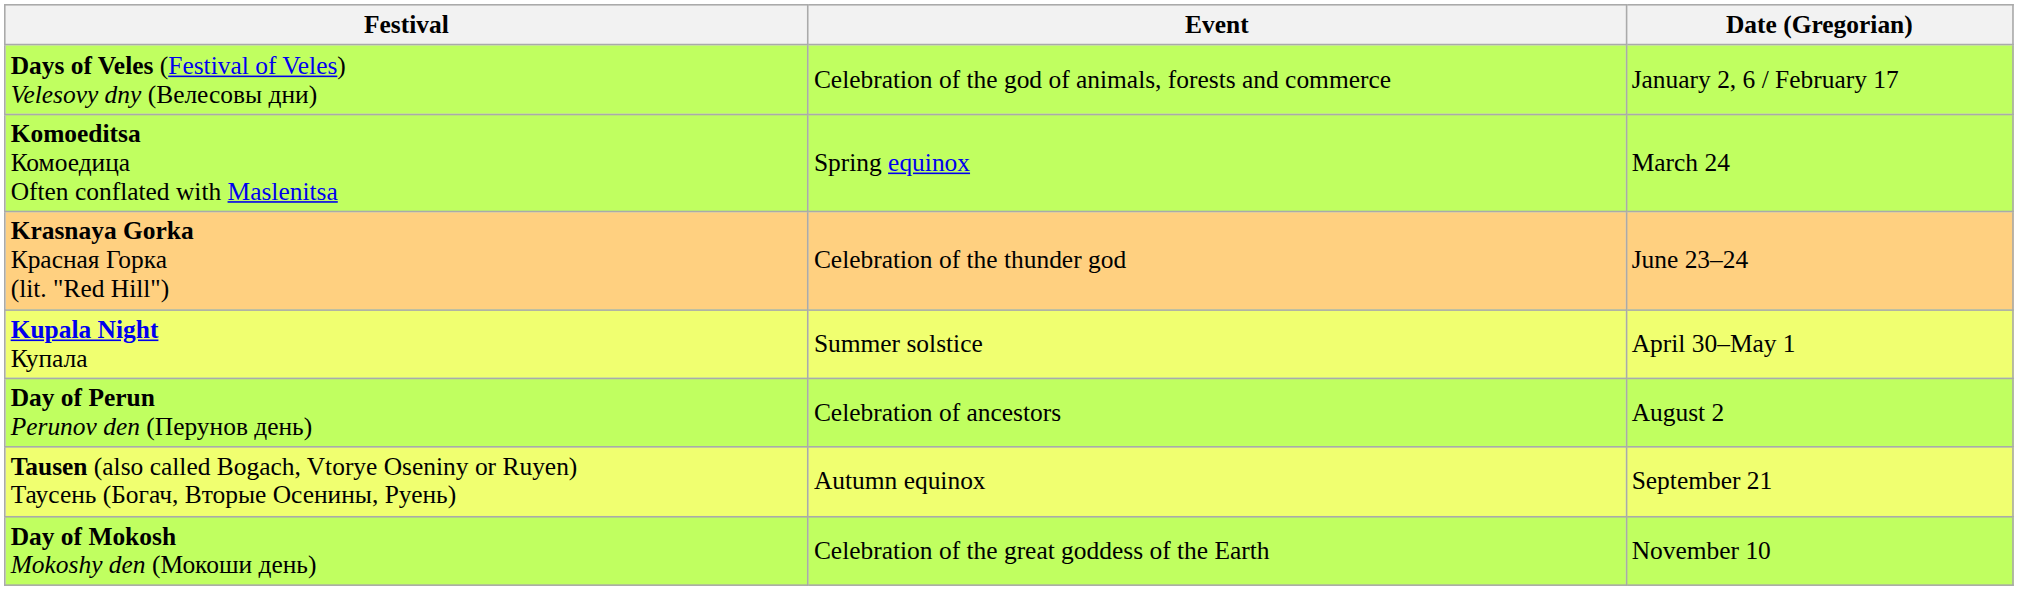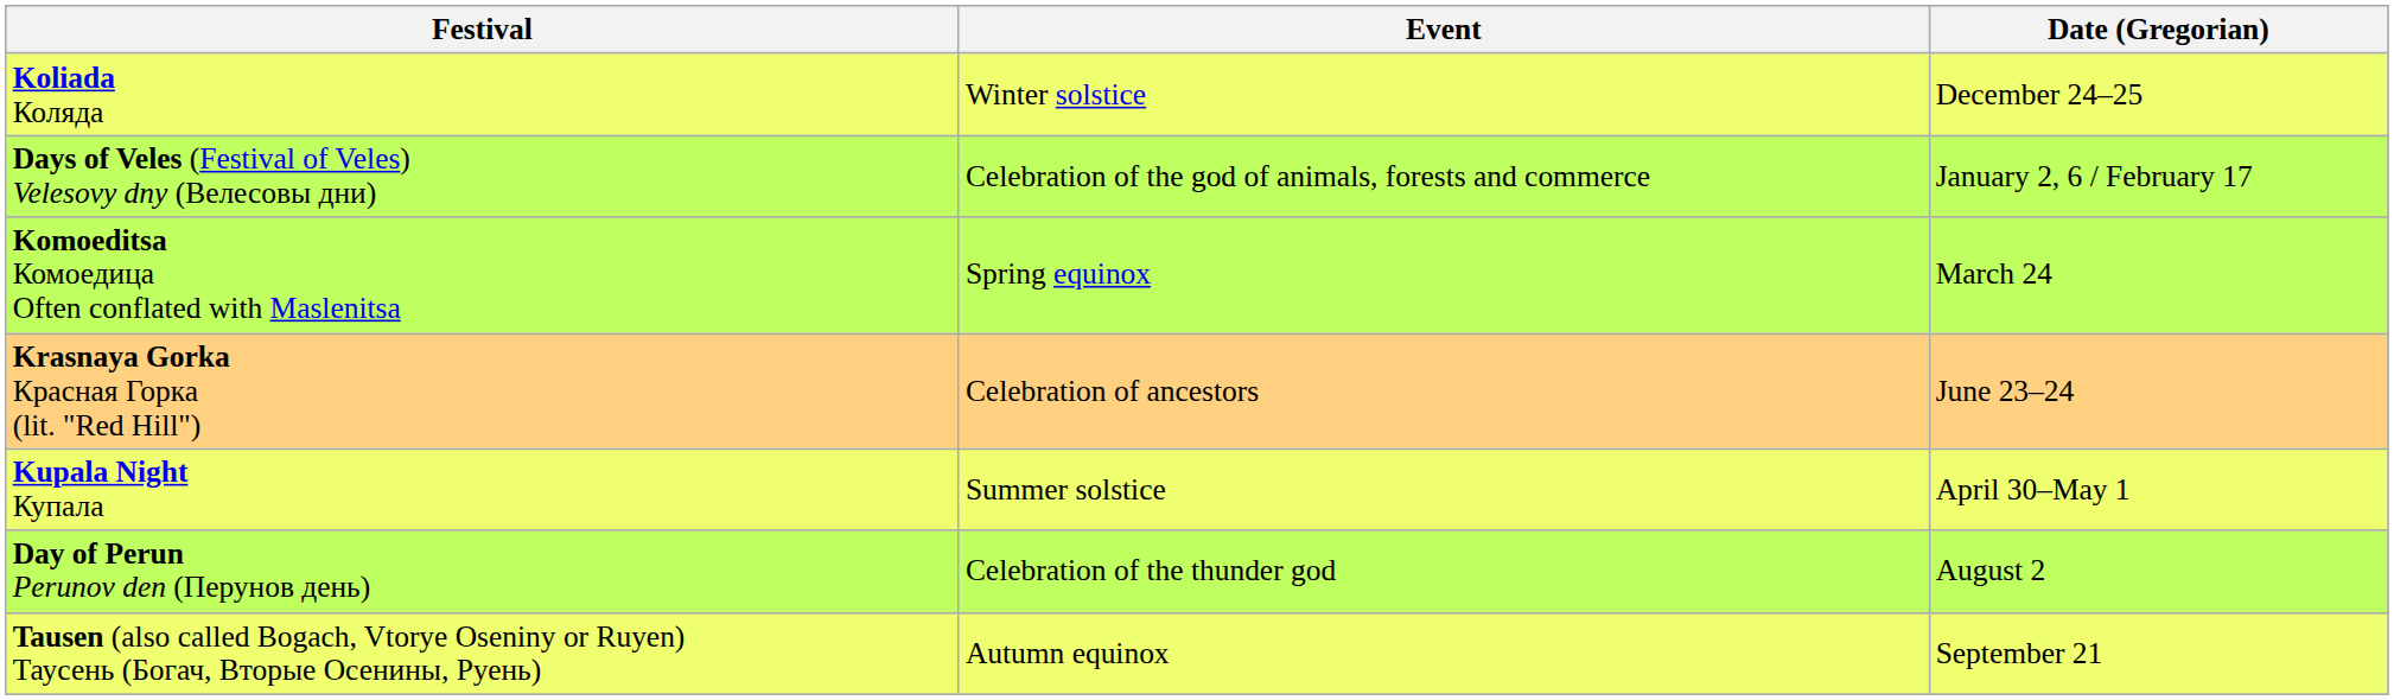+ row: Koliada Коляда | Winter solstice | December 24–25
Krasnaya Gorka Красная Горка (lit. "Red Hill") | Event: Celebration of the thunder god -> Celebration of ancestors
Day of Perun Perunov den (Перунов день) | Event: Celebration of ancestors -> Celebration of the thunder god
- row: Day of Mokosh Mokoshy den (Мокоши день) | Celebration of the great goddess of the Earth | November 10
